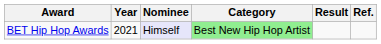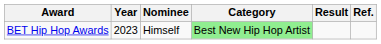BET Hip Hop Awards | Year: 2021 -> 2023
BET Hip Hop Awards | Nominee: lavender background -> no background
